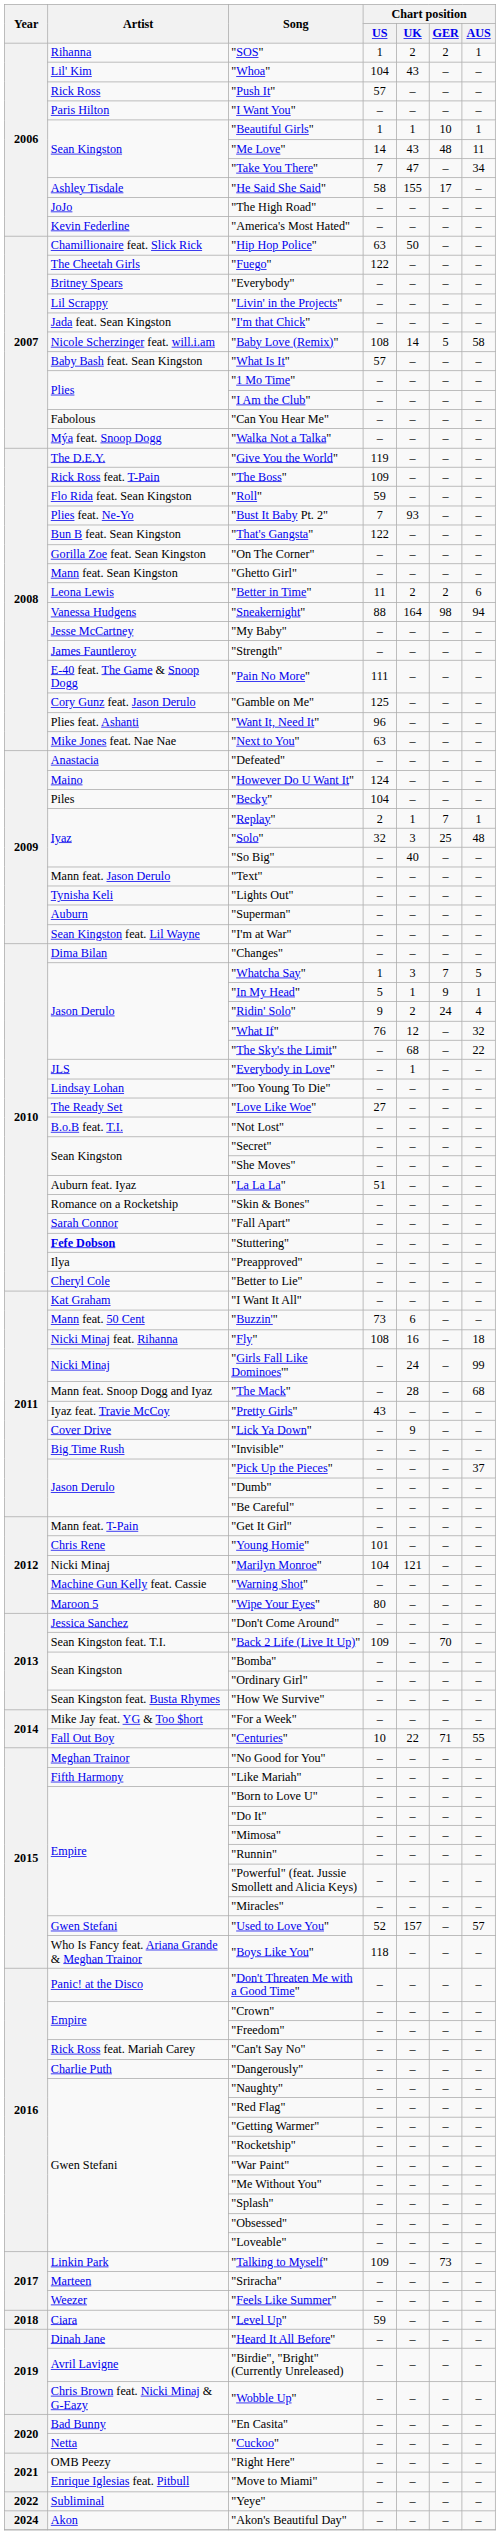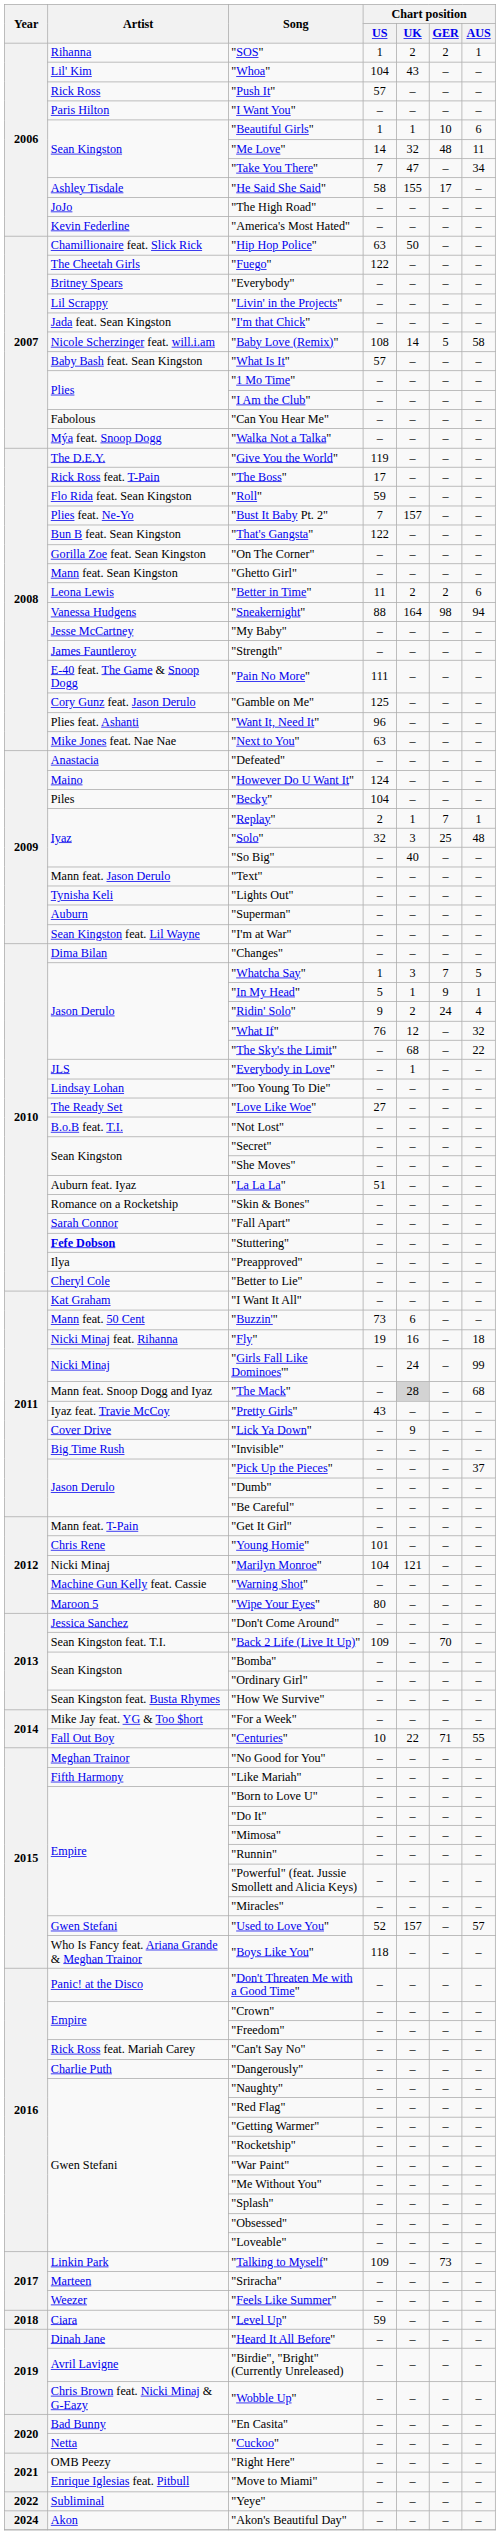"Beautiful Girls" | Chart position / AUS: 1 -> 6
"Me Love" | Chart position / UK: 43 -> 32
"The Boss" | Chart position / US: 109 -> 17
"Bust It Baby Pt. 2" | Chart position / UK: 93 -> 157
"Fly" | Chart position / US: 108 -> 19
"The Mack" | Chart position / UK: no background -> lightgrey background
